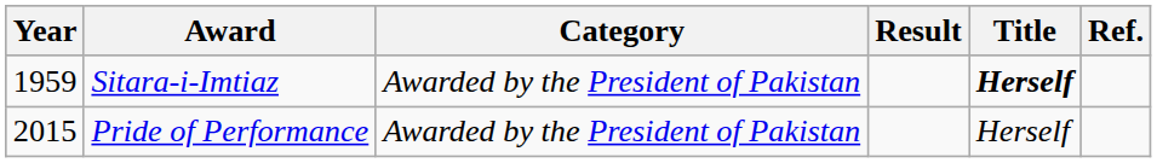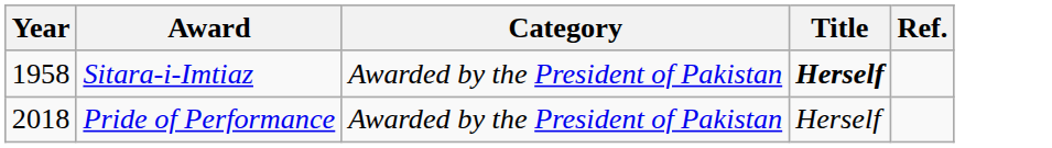- column: Result
Sitara-i-Imtiaz | Year: 1959 -> 1958
Pride of Performance | Year: 2015 -> 2018
